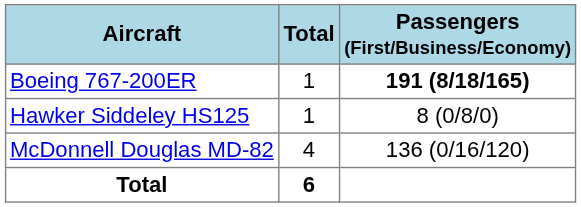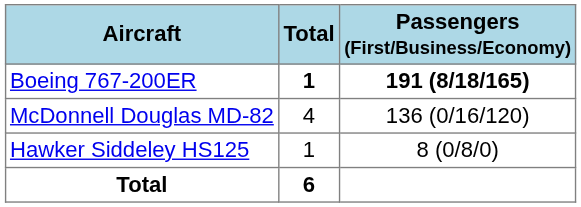Boeing 767-200ER | Total: normal -> bold
rows swapped: McDonnell Douglas MD-82 <-> Hawker Siddeley HS125
